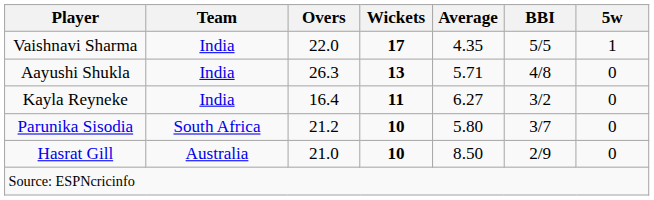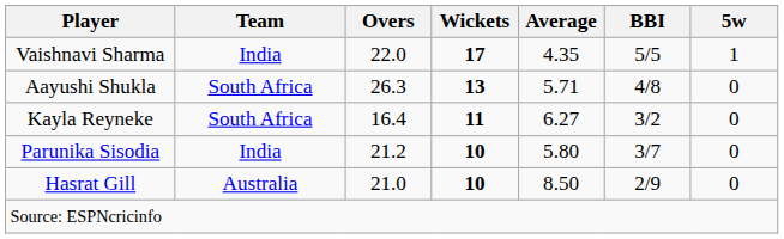Aayushi Shukla | Team: India -> South Africa
Kayla Reyneke | Team: India -> South Africa
Parunika Sisodia | Team: South Africa -> India
